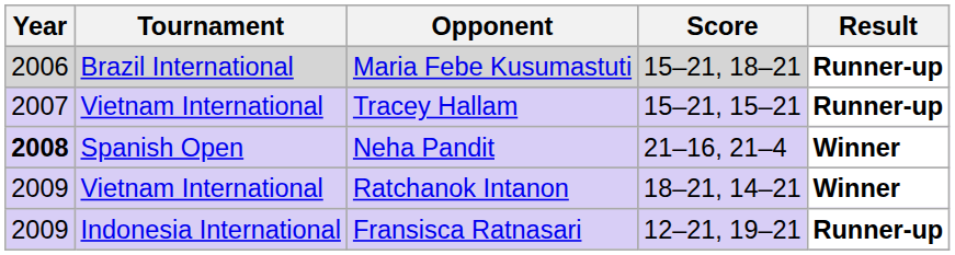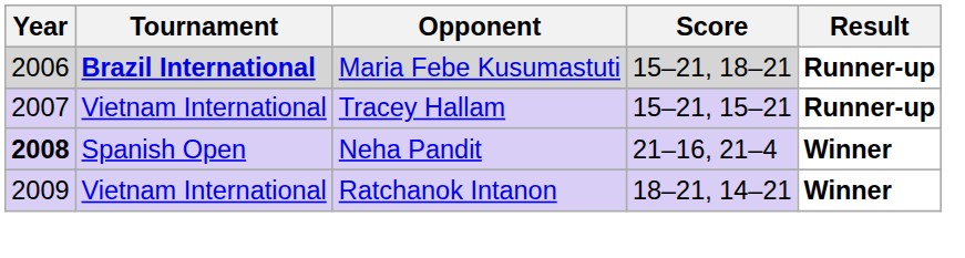Maria Febe Kusumastuti | Tournament: normal -> bold
- row: 2009 | Indonesia International | Fransisca Ratnasari | 12–21, 19–21 | Runner-up
